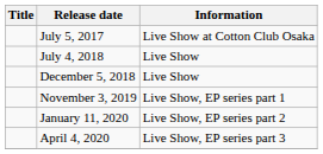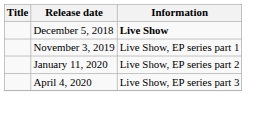- row: July 5, 2017 | Live Show at Cotton Club Osaka
- row: July 4, 2018 | Live Show
December 5, 2018 | Information: normal -> bold
